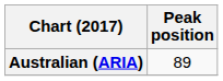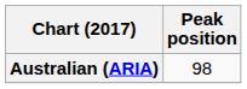Australian (ARIA) | Peak position: 89 -> 98
